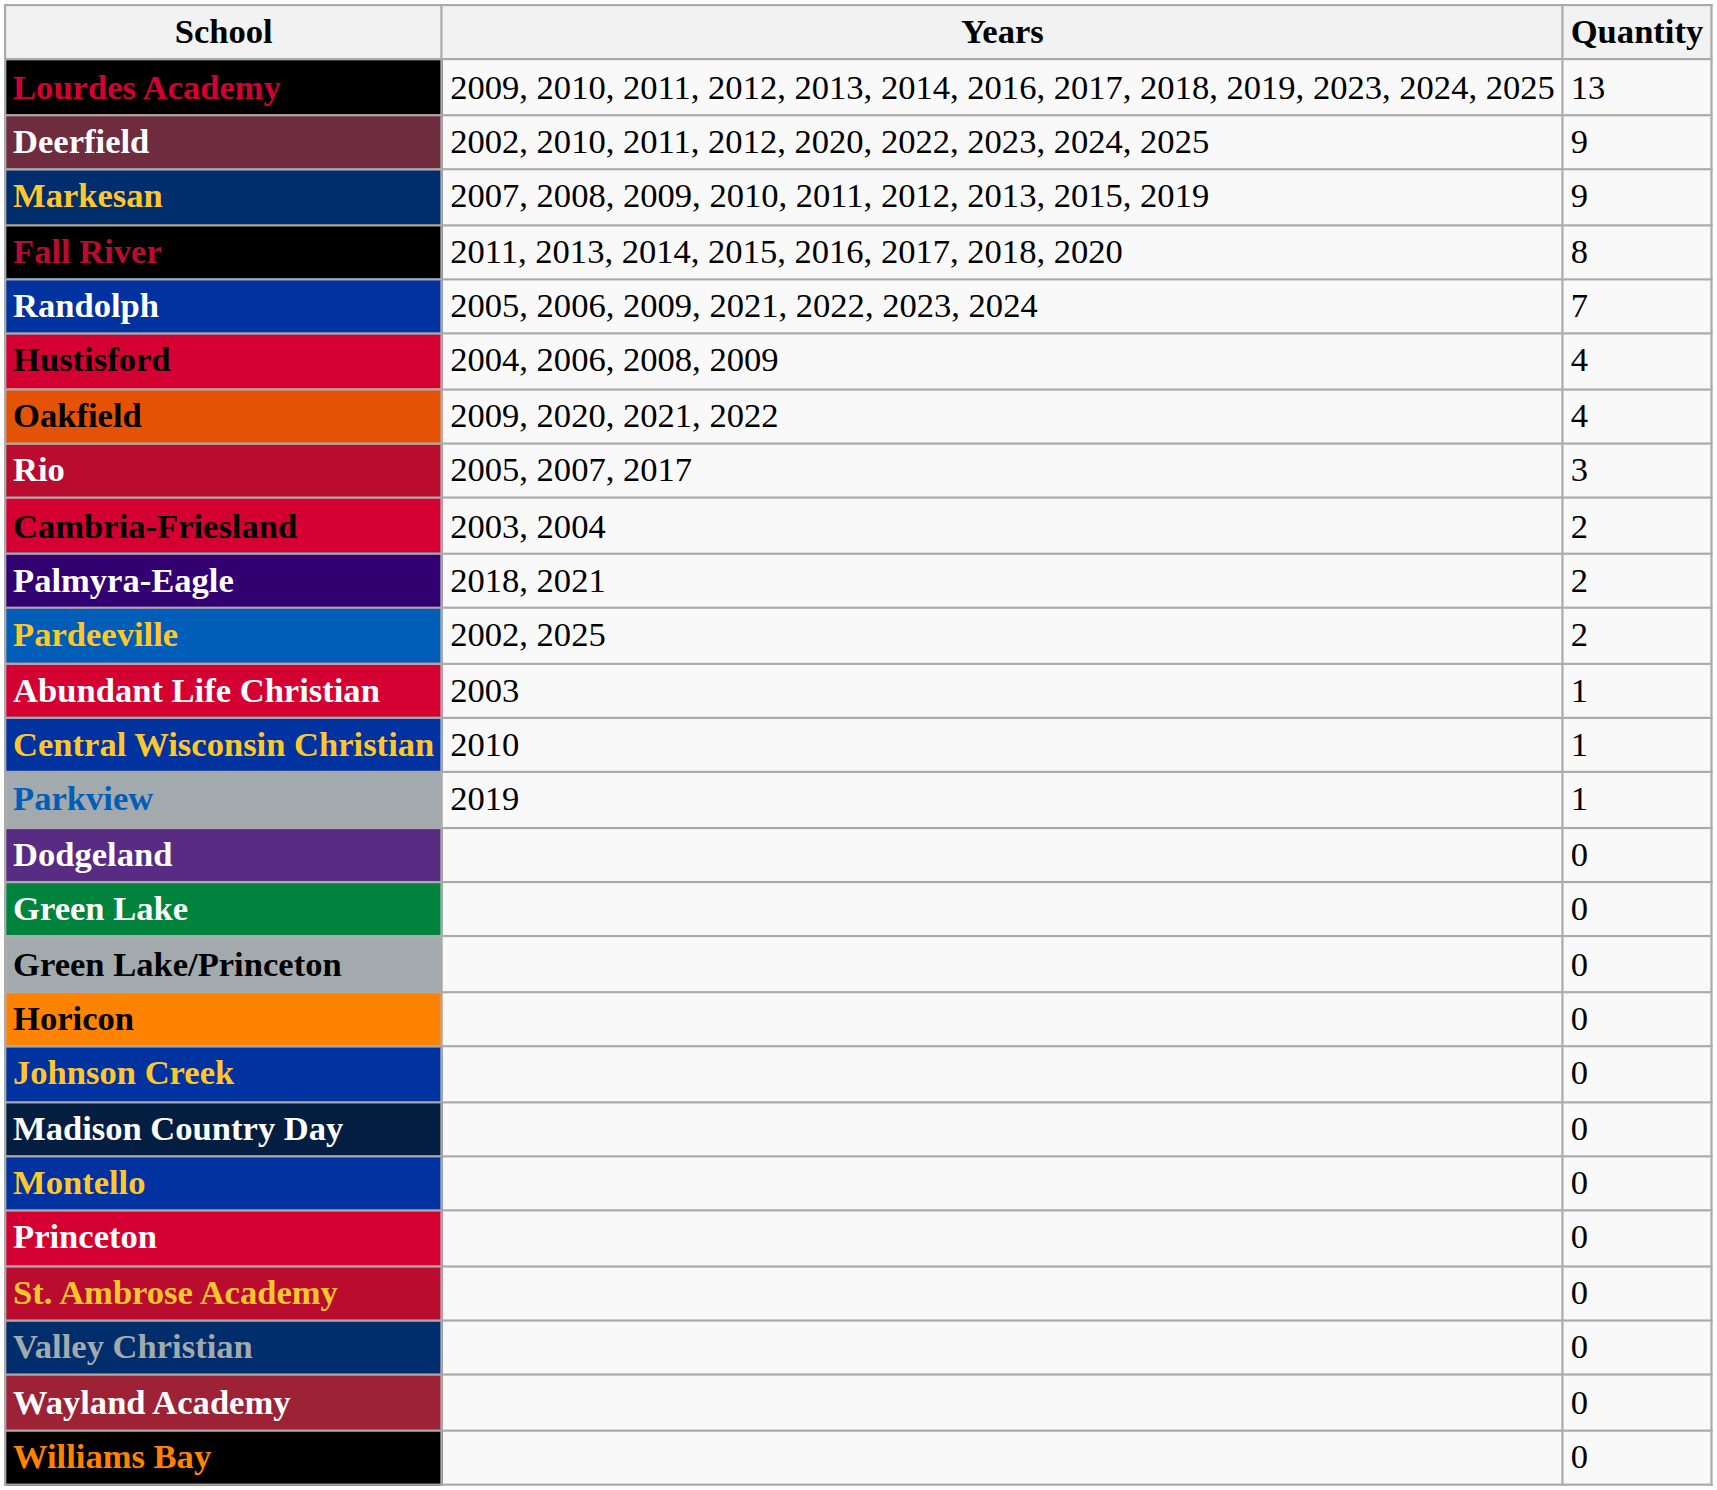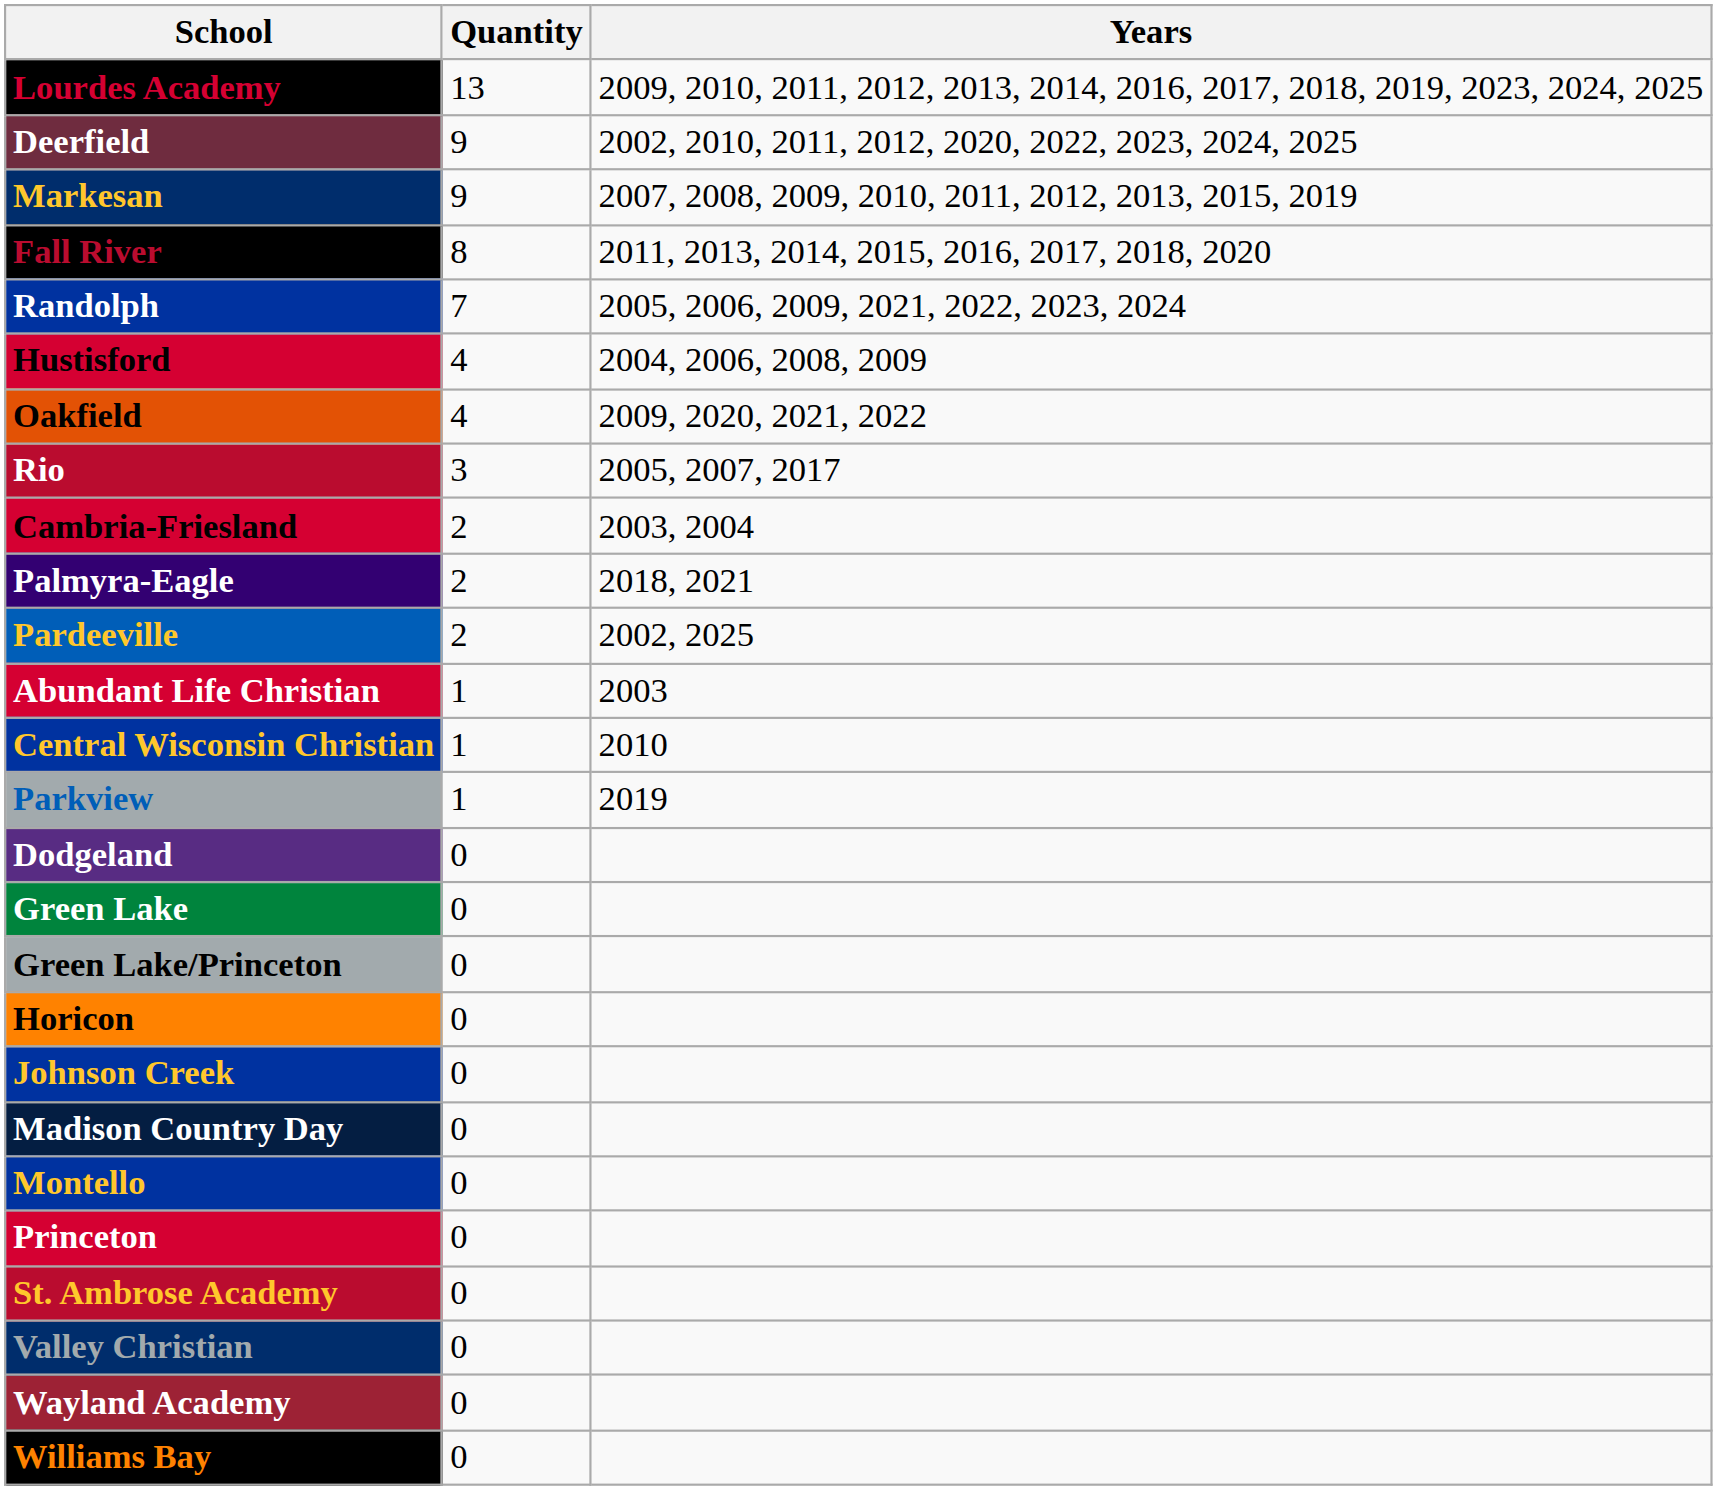columns swapped: Quantity <-> Years
